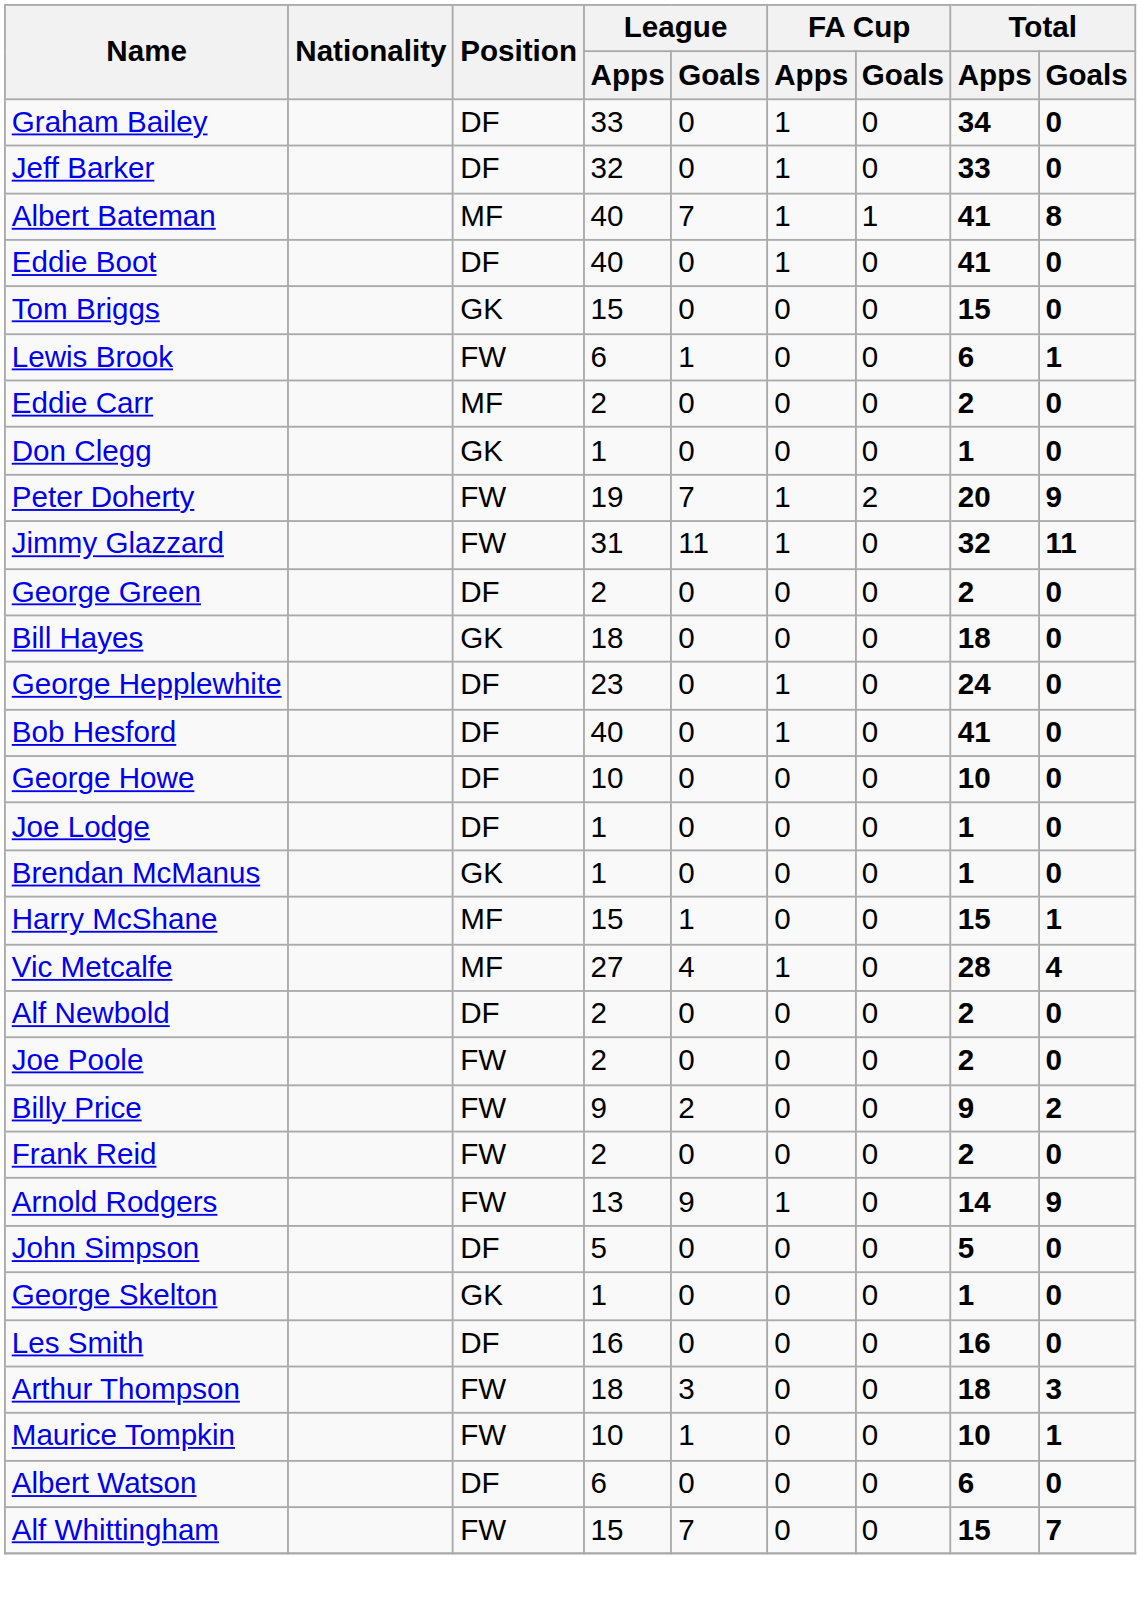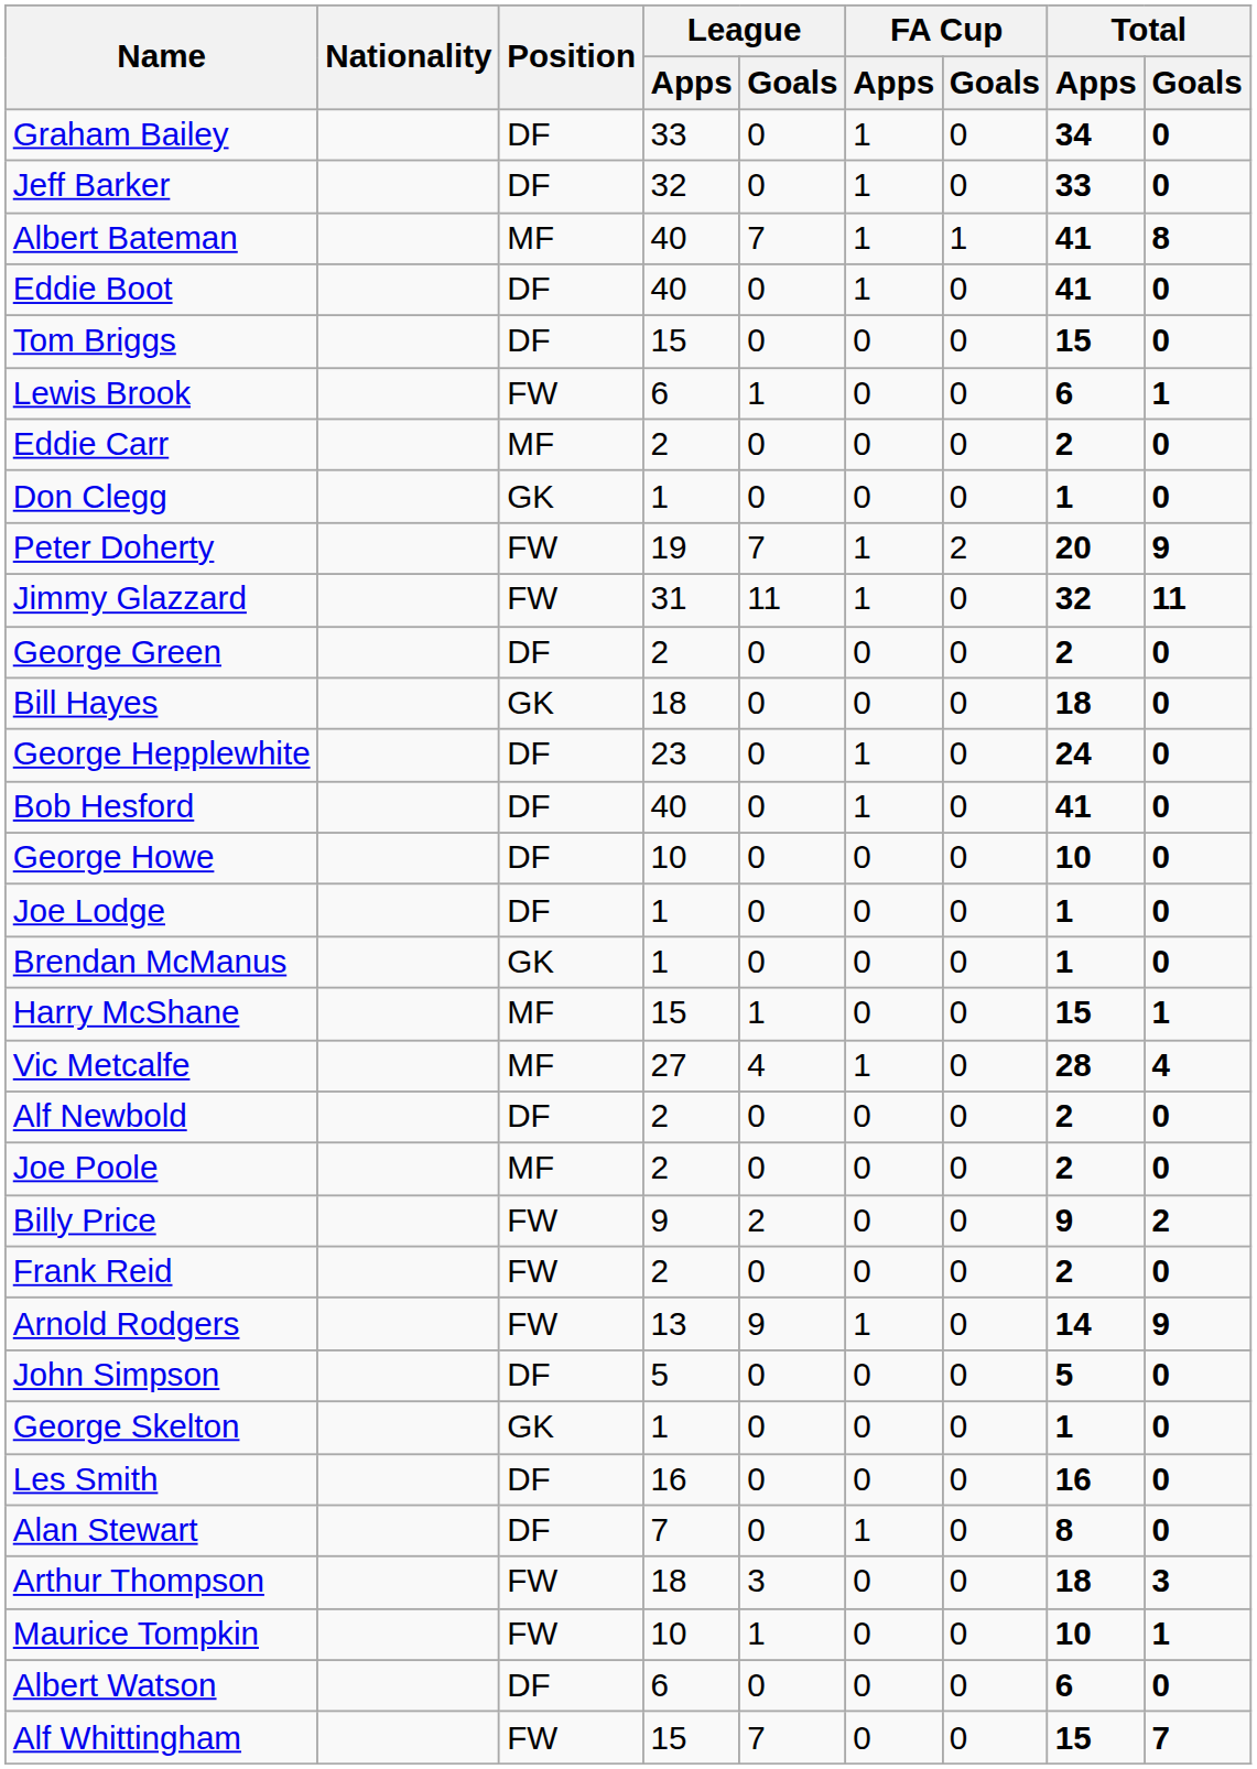Tom Briggs | Position: GK -> DF
Joe Poole | Position: FW -> MF
+ row: Alan Stewart | DF | 7 | 0 | 1 | 0 | 8 | 0
